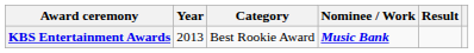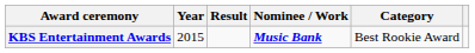columns swapped: Category <-> Result
KBS Entertainment Awards | Year: 2013 -> 2015
